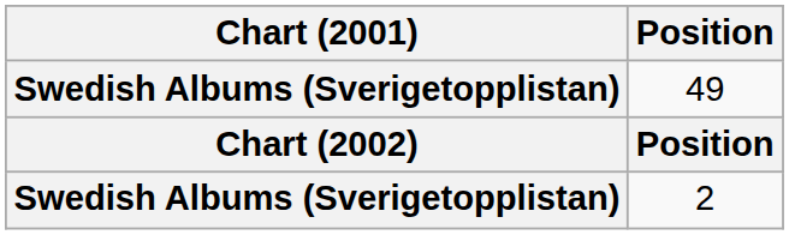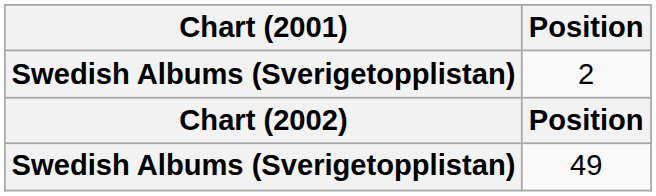rows swapped: 2 <-> 49
